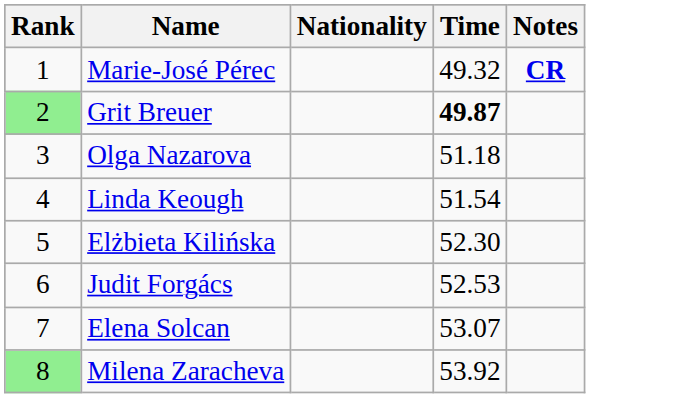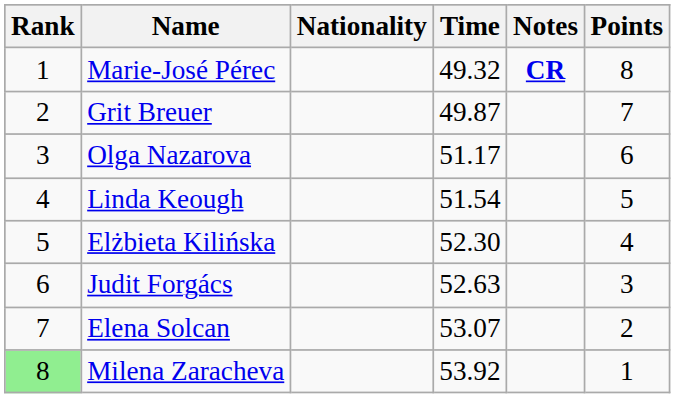+ column: Points | 8 | 7 | 6 | 5 | 4 | 3 | 2 | 1
Grit Breuer | Rank: lightgreen background -> no background
Grit Breuer | Time: bold -> normal
Olga Nazarova | Time: 51.18 -> 51.17
Judit Forgács | Time: 52.53 -> 52.63
